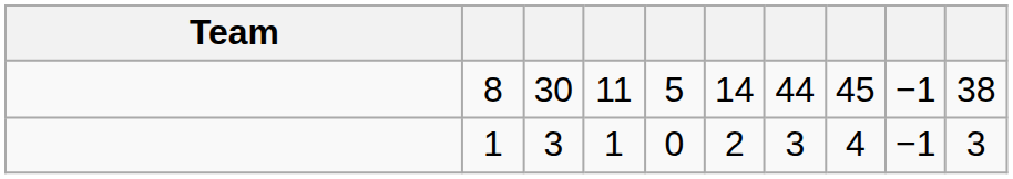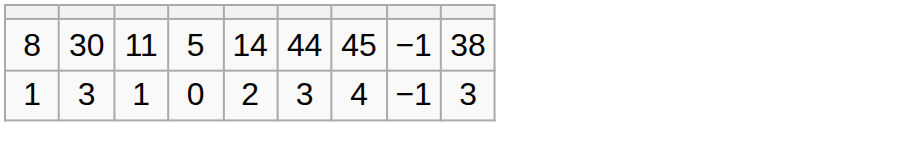- column: Team
